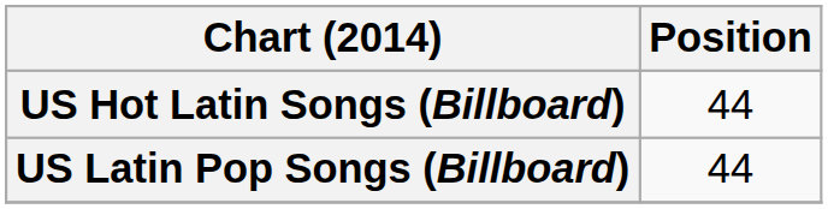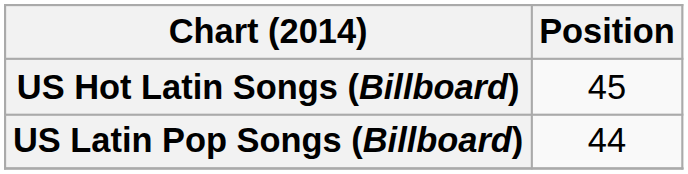US Hot Latin Songs (Billboard) | Position: 44 -> 45
